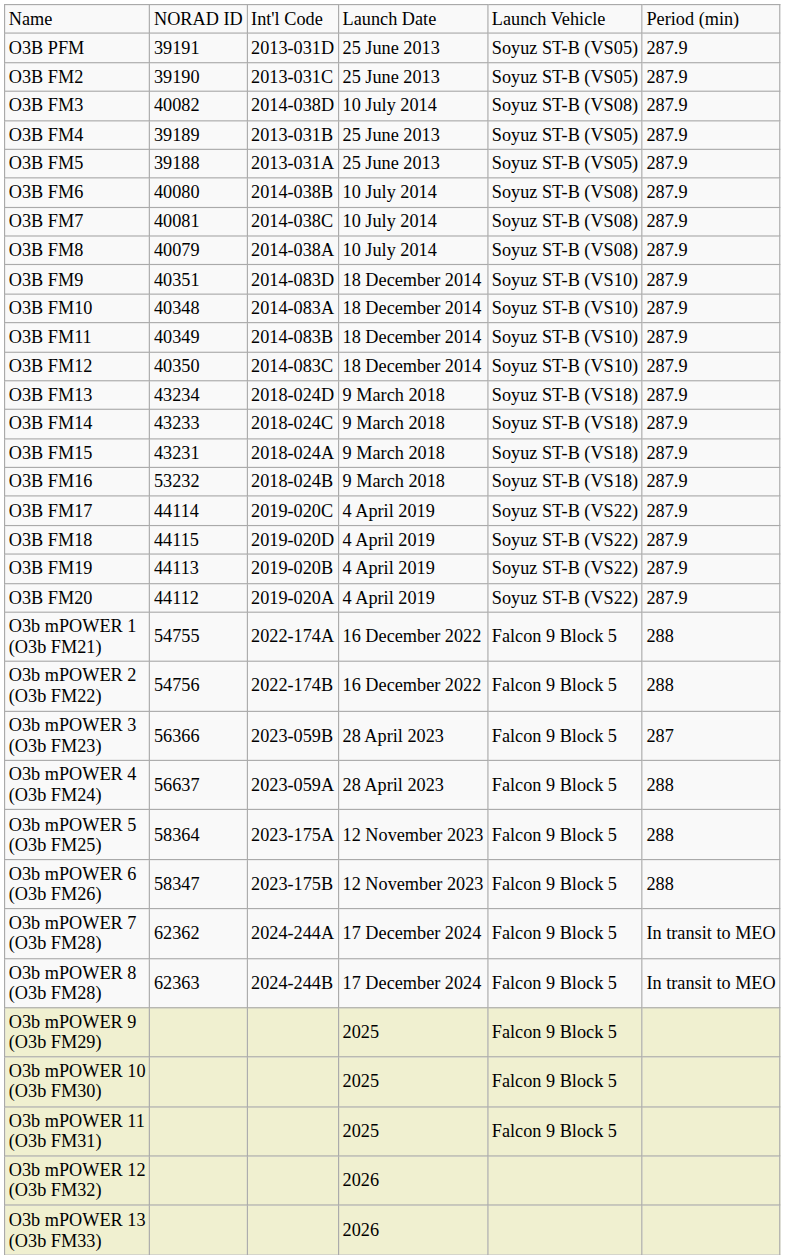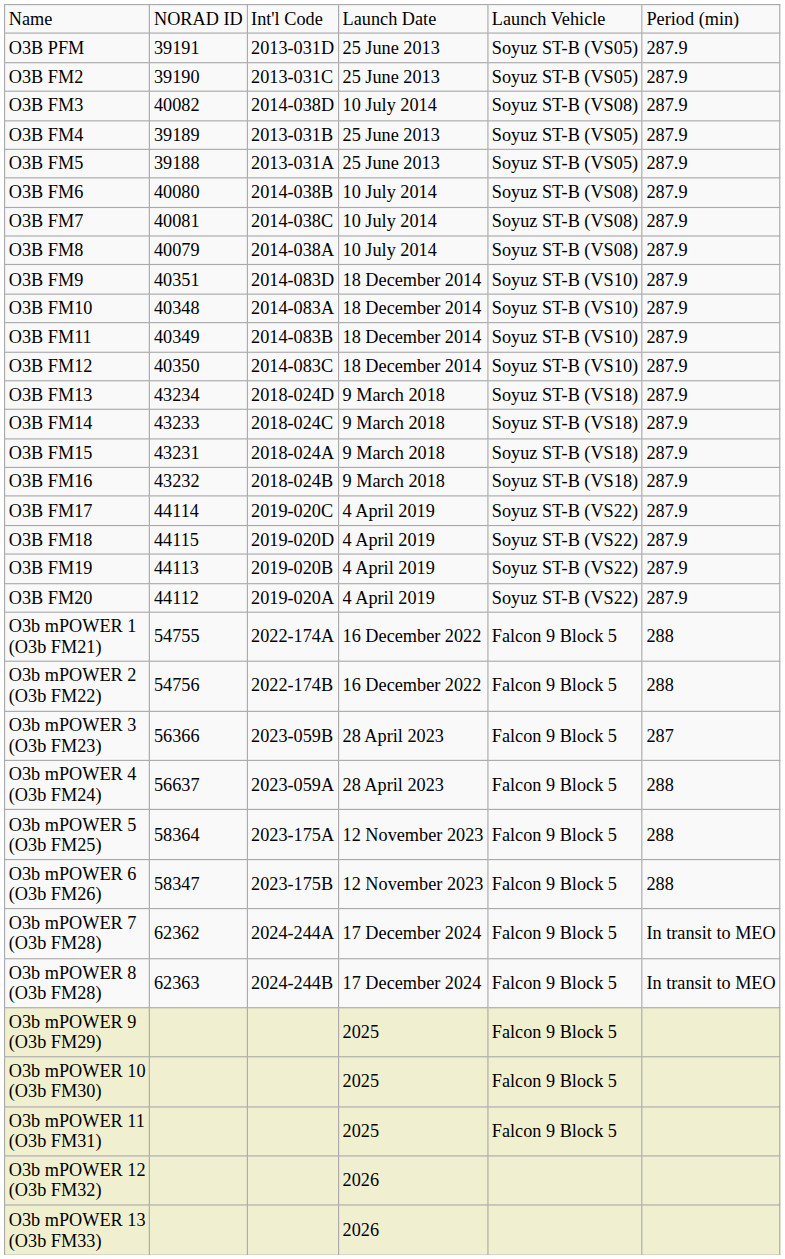O3B FM16 | column 2: 53232 -> 43232
